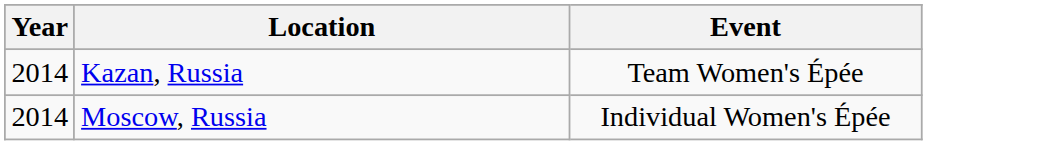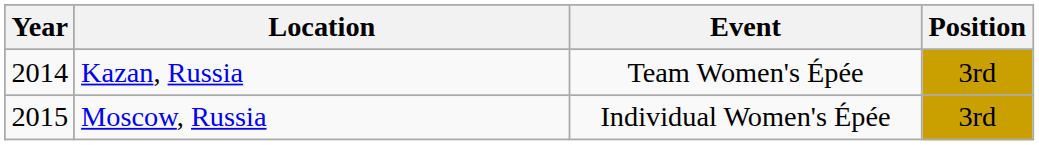+ column: Position | 3rd | 3rd
Moscow, Russia | Year: 2014 -> 2015
